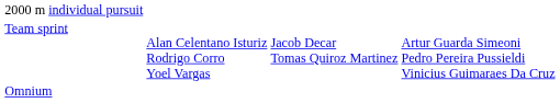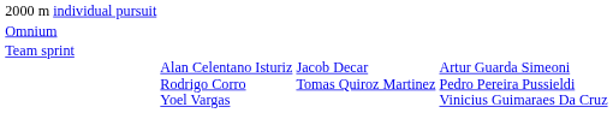rows swapped: Omnium <-> Team sprint
